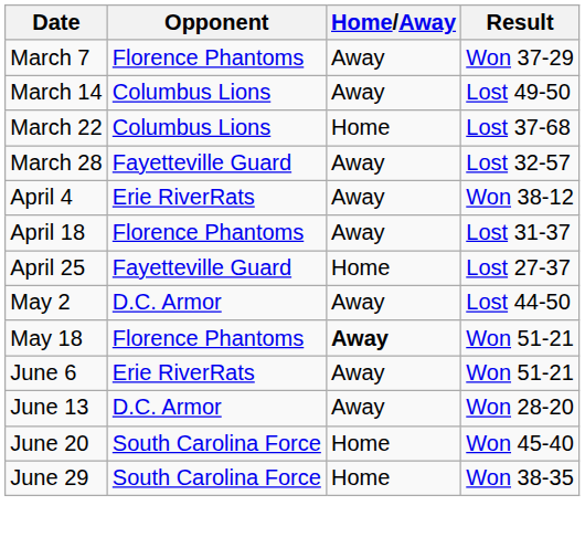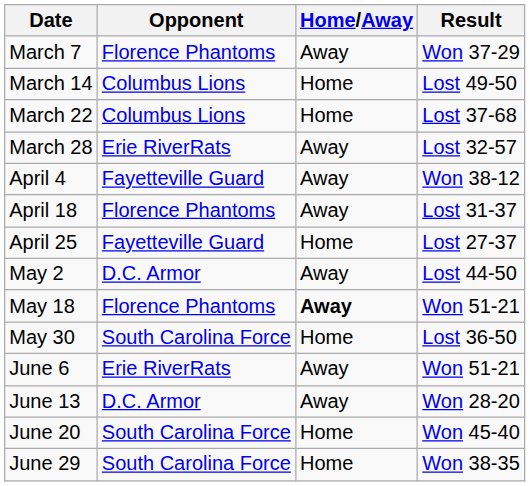March 14 | Home/Away: Away -> Home
March 28 | Opponent: Fayetteville Guard -> Erie RiverRats
April 4 | Opponent: Erie RiverRats -> Fayetteville Guard
+ row: May 30 | South Carolina Force | Home | Lost 36-50
